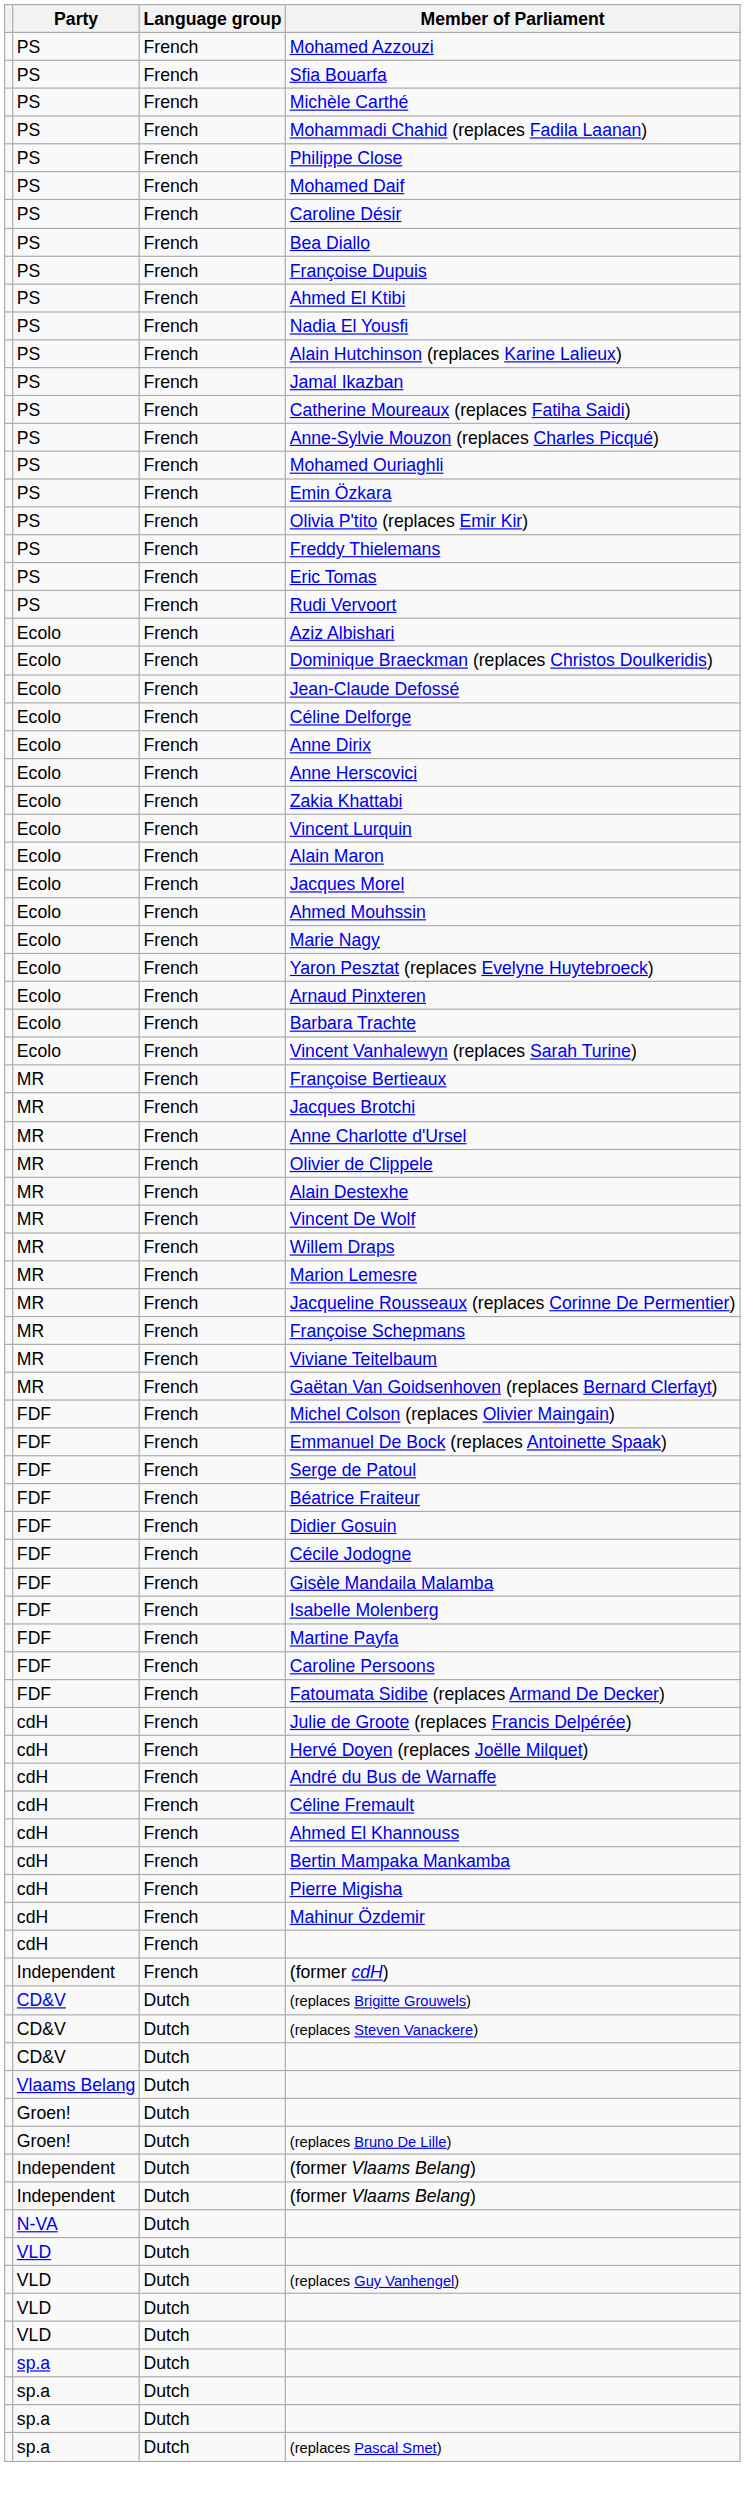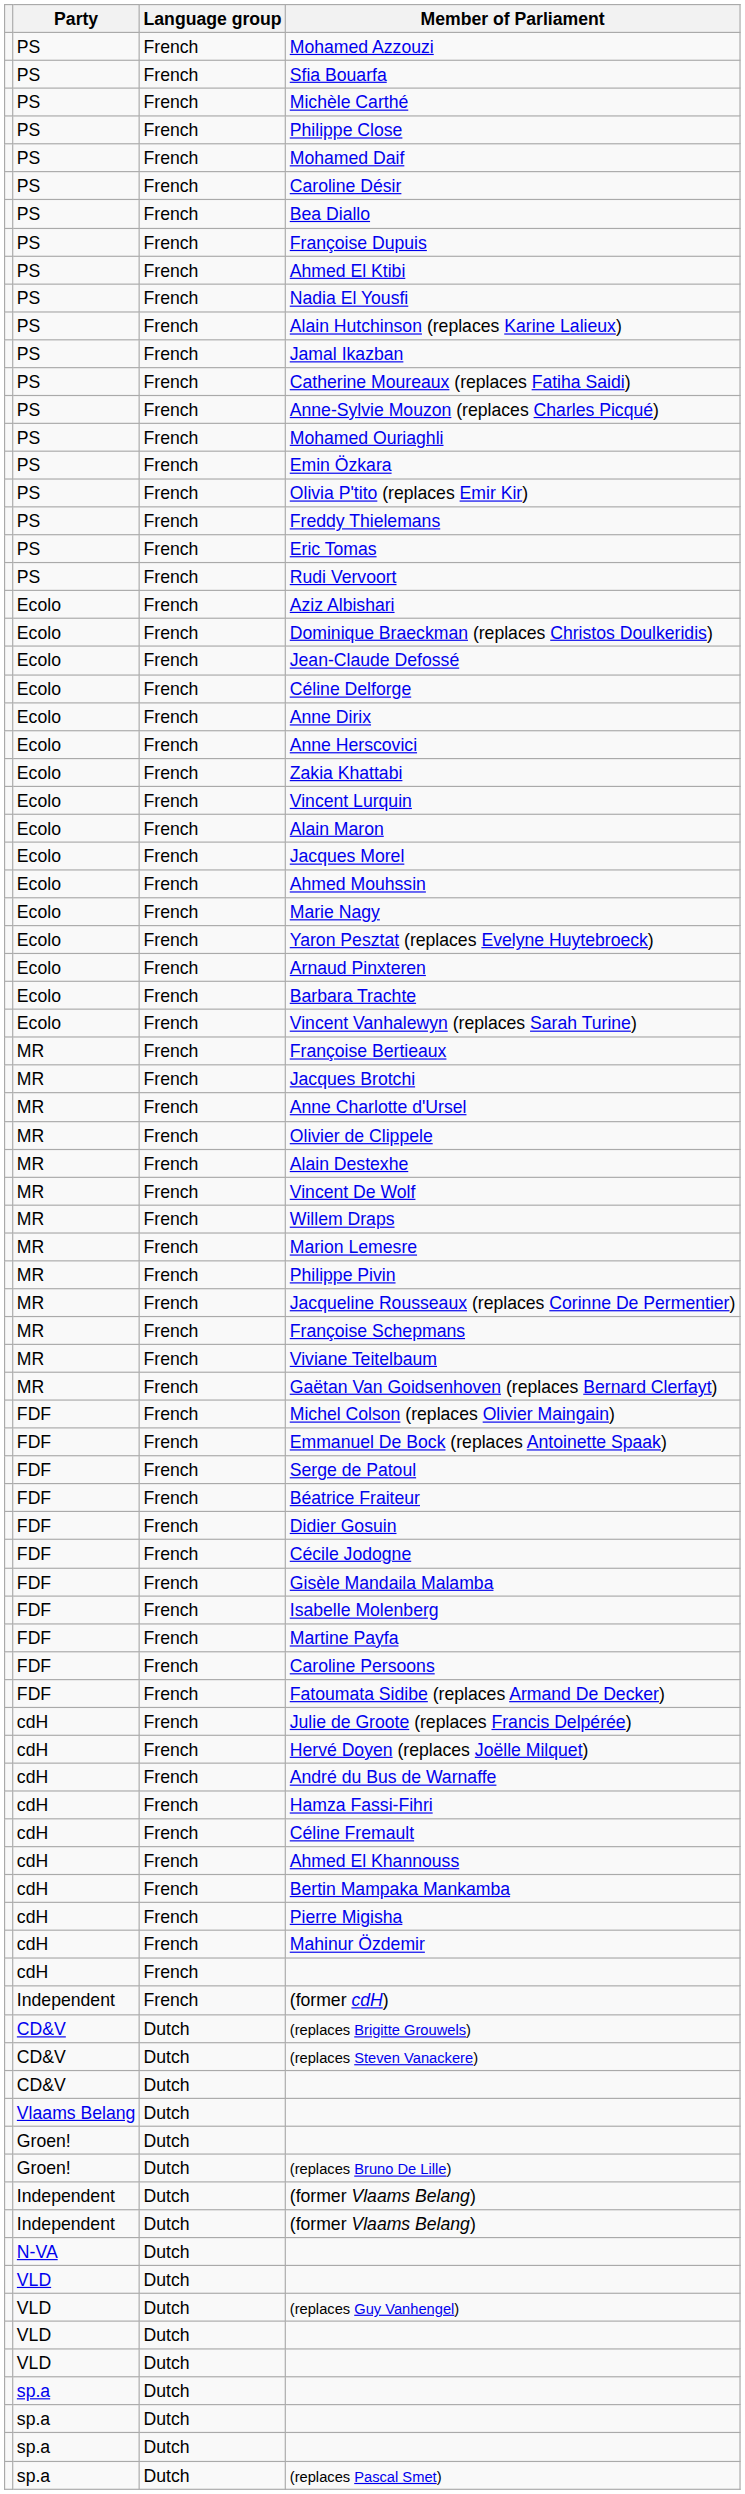- row: PS | French | Mohammadi Chahid (replaces Fadila Laanan)
+ row: MR | French | Philippe Pivin
+ row: cdH | French | Hamza Fassi-Fihri
